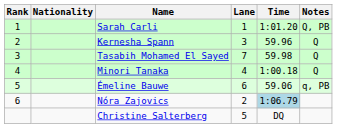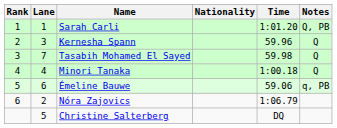columns swapped: Lane <-> Nationality
Nóra Zajovics | Time: lightblue background -> no background
